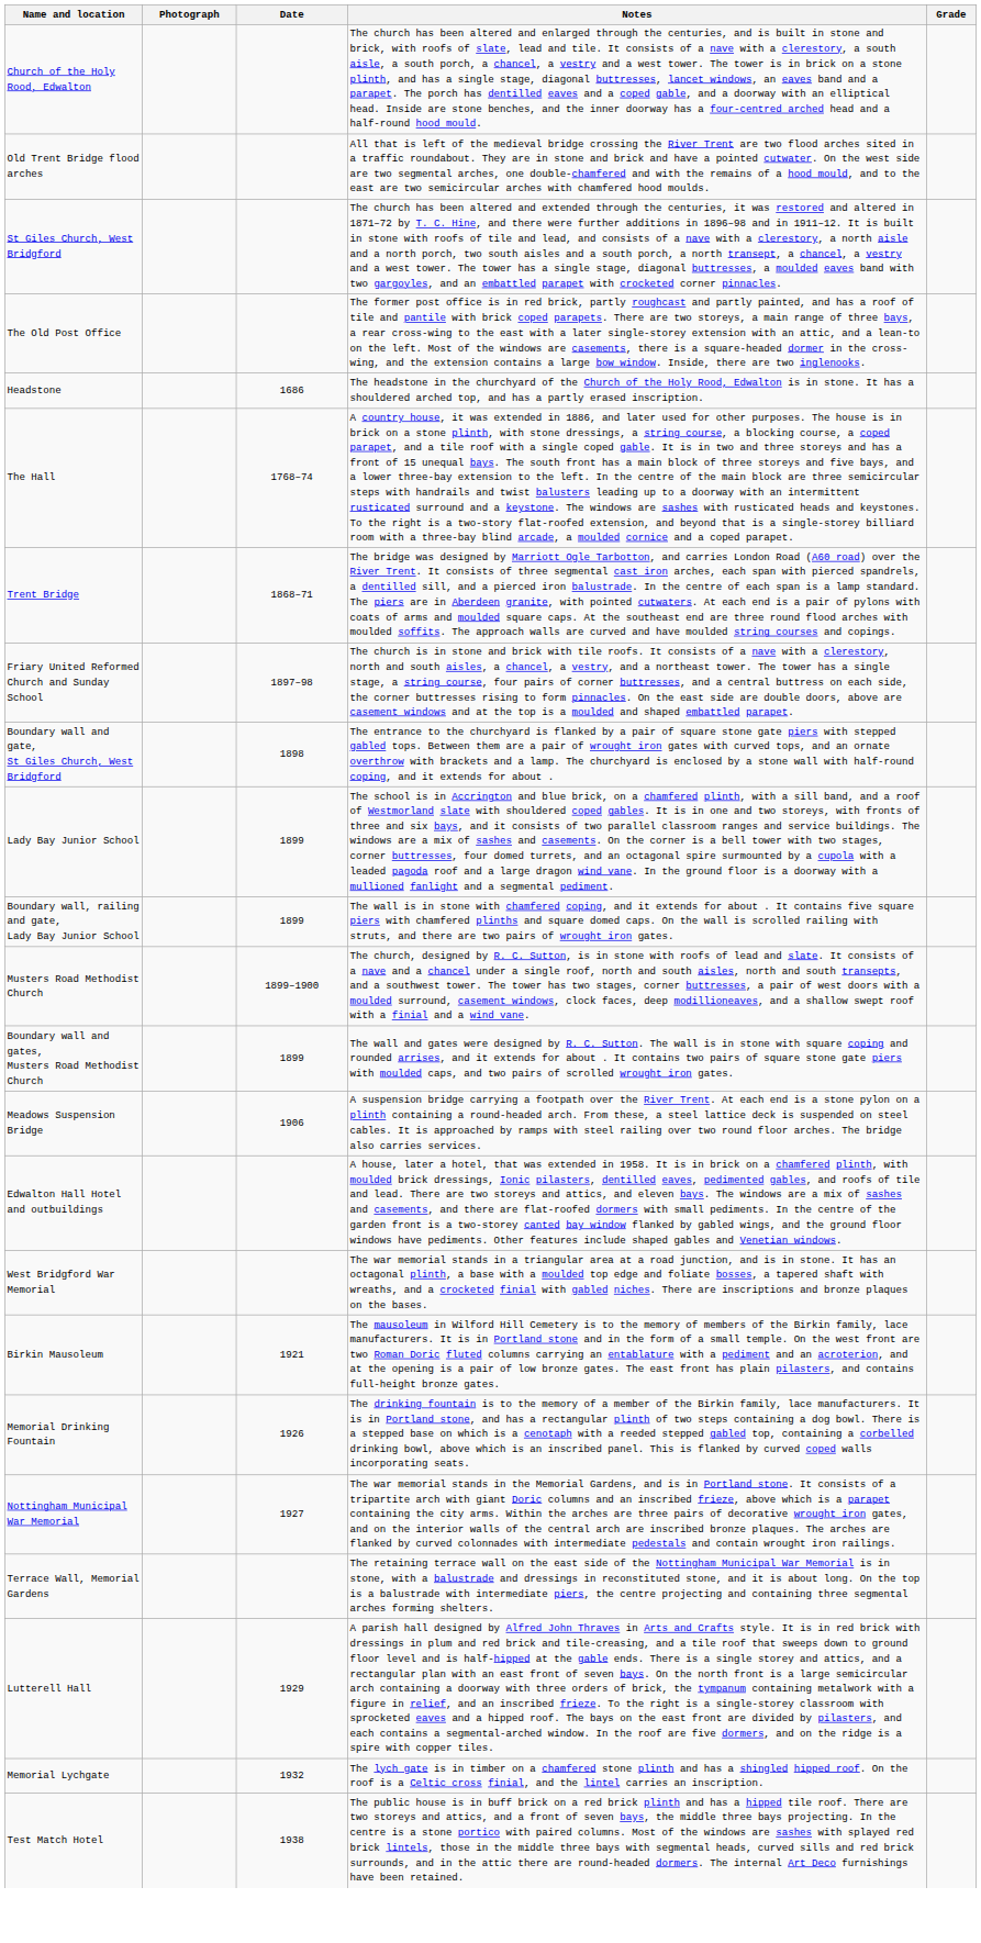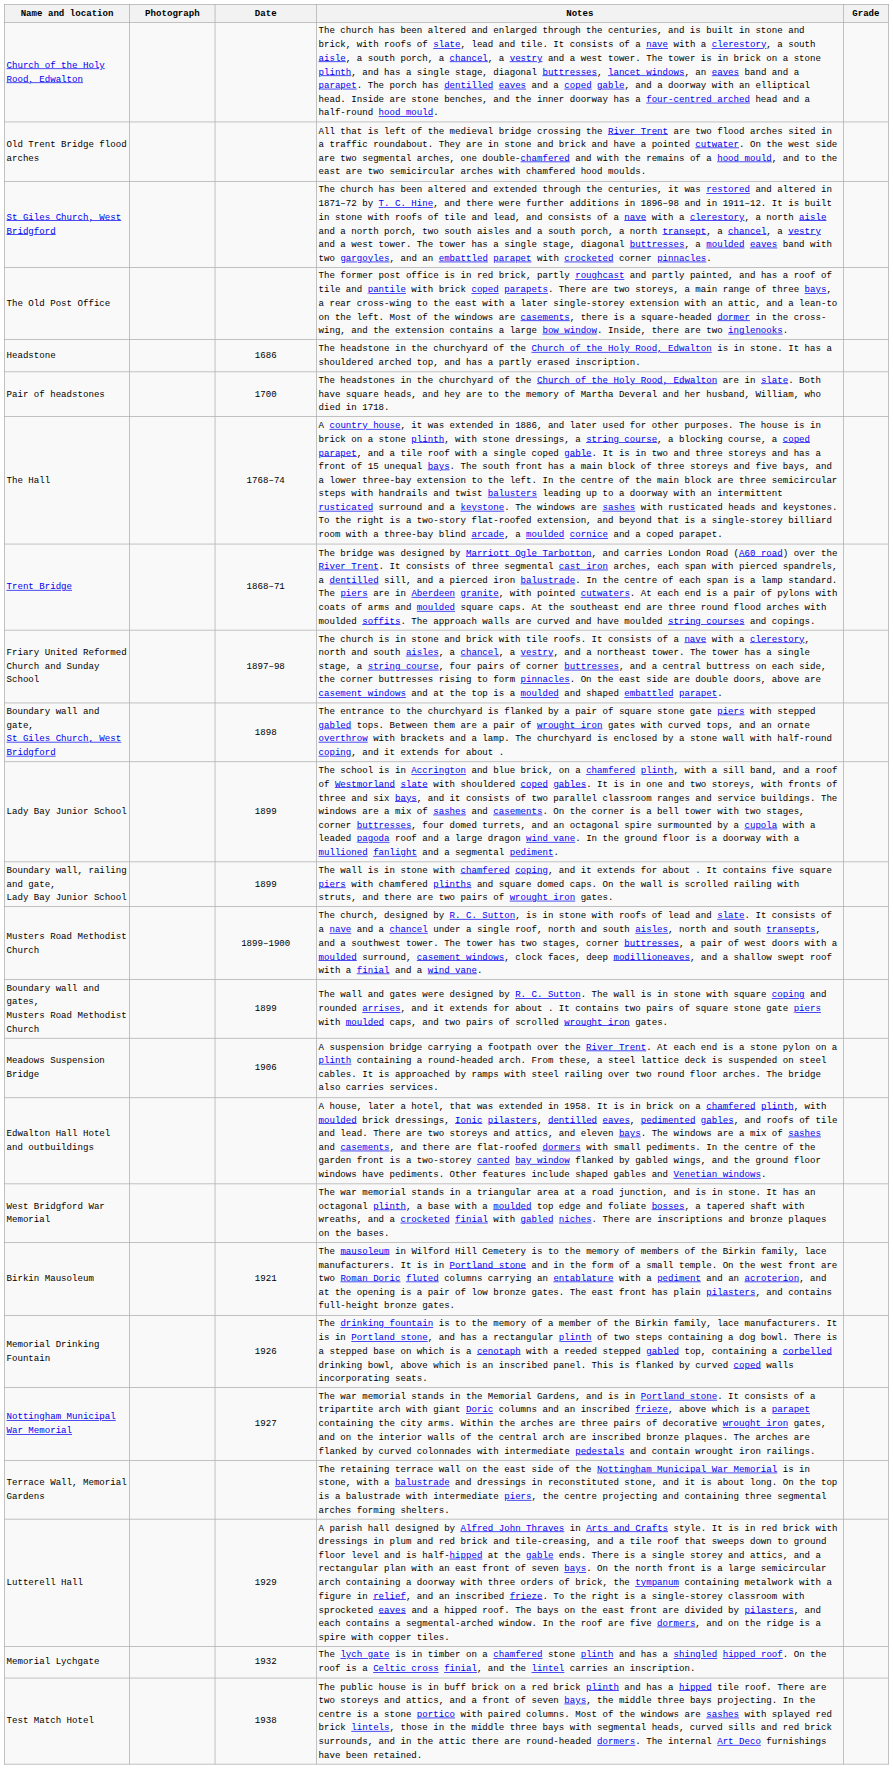+ row: Pair of headstones | 1700 | The headstones in the churchyard of the Church of the Holy Rood, Edwalton are in slate. Both have square heads, and hey are to the memory of Martha Deveral and her husband, William, who died in 1718.
